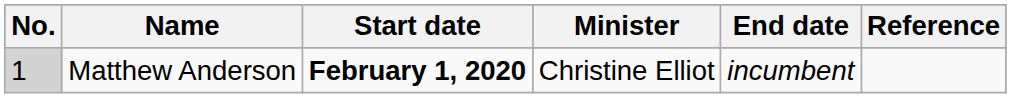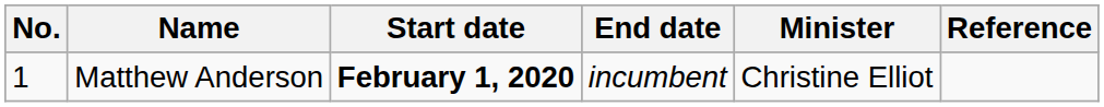columns swapped: End date <-> Minister
Matthew Anderson | No.: lightgrey background -> no background
